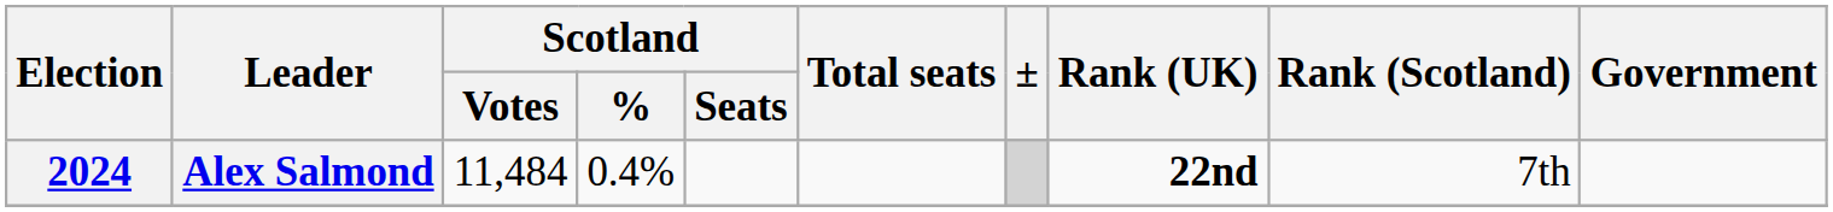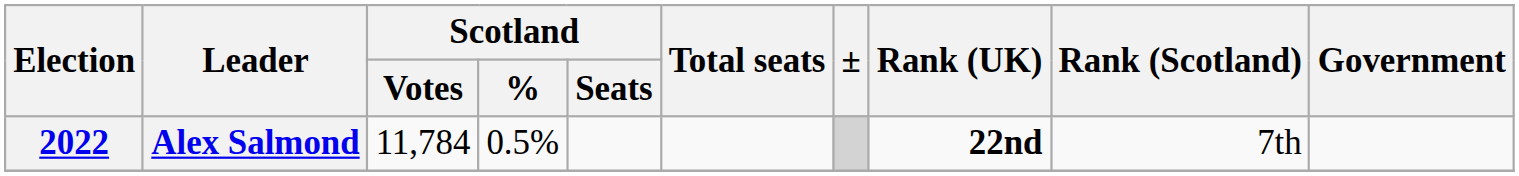Alex Salmond | Election: 2024 -> 2022
Alex Salmond | Scotland / Votes: 11,484 -> 11,784
Alex Salmond | Scotland / %: 0.4% -> 0.5%
